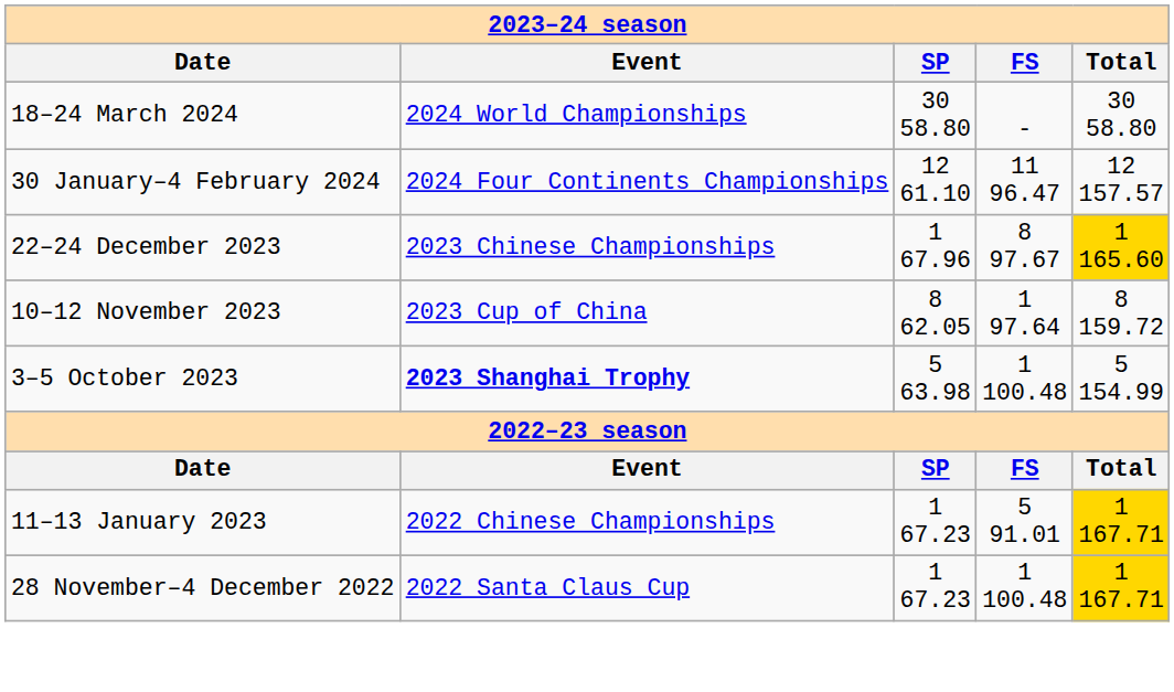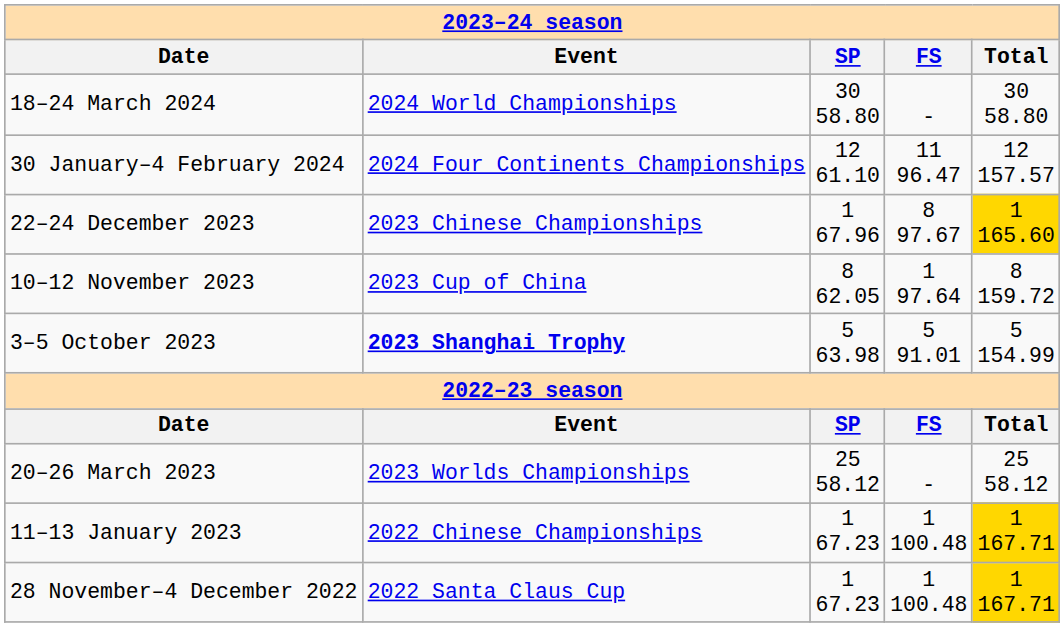3–5 October 2023 | FS: 1 100.48 -> 5 91.01
+ row: 20–26 March 2023 | 2023 Worlds Championships | 25 58.12 | - | 25 58.12
11–13 January 2023 | FS: 5 91.01 -> 1 100.48
